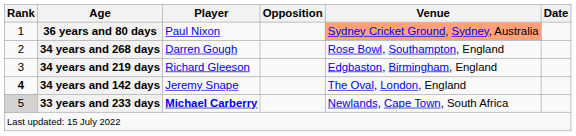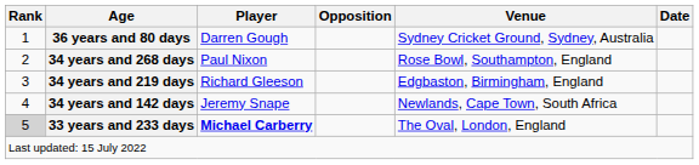36 years and 80 days | Player: Paul Nixon -> Darren Gough
36 years and 80 days | Venue: lightsalmon background -> no background
34 years and 268 days | Player: Darren Gough -> Paul Nixon
34 years and 142 days | Rank: bold -> normal
34 years and 142 days | Venue: The Oval, London, England -> Newlands, Cape Town, South Africa
33 years and 233 days | Venue: Newlands, Cape Town, South Africa -> The Oval, London, England
